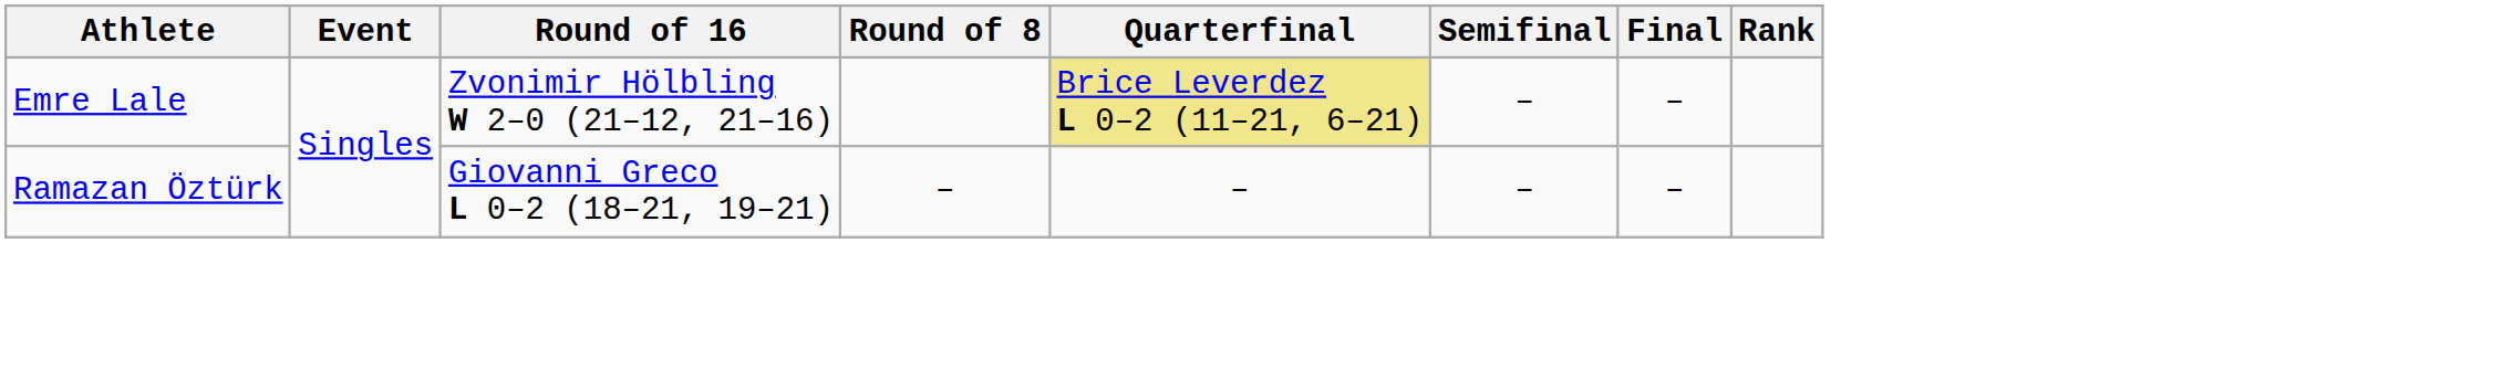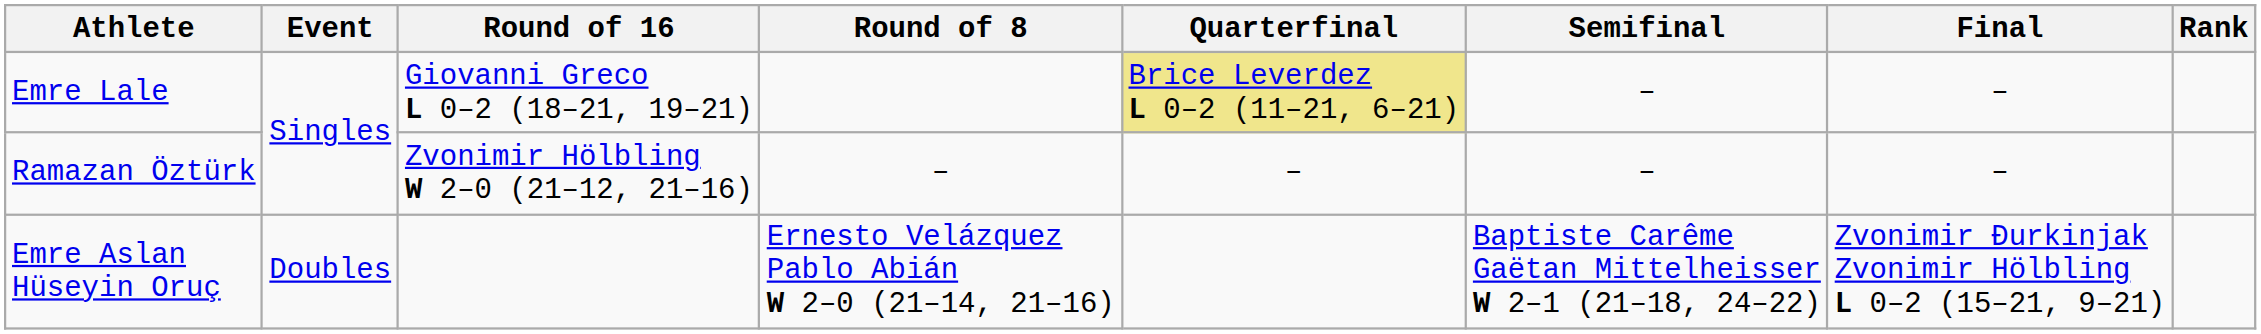Emre Lale | Round of 16: Zvonimir Hölbling W 2–0 (21–12, 21–16) -> Giovanni Greco L 0–2 (18–21, 19–21)
Ramazan Öztürk | Round of 16: Giovanni Greco L 0–2 (18–21, 19–21) -> Zvonimir Hölbling W 2–0 (21–12, 21–16)
+ row: Emre Aslan Hüseyin Oruç | Doubles | Ernesto Velázquez Pablo Abián W 2–0 (21–14, 21–16) | Baptiste Carême Gaëtan Mittelheisser W 2–1 (21–18, 24–22) | Zvonimir Đurkinjak Zvonimir Hölbling L 0–2 (15–21, 9–21)
